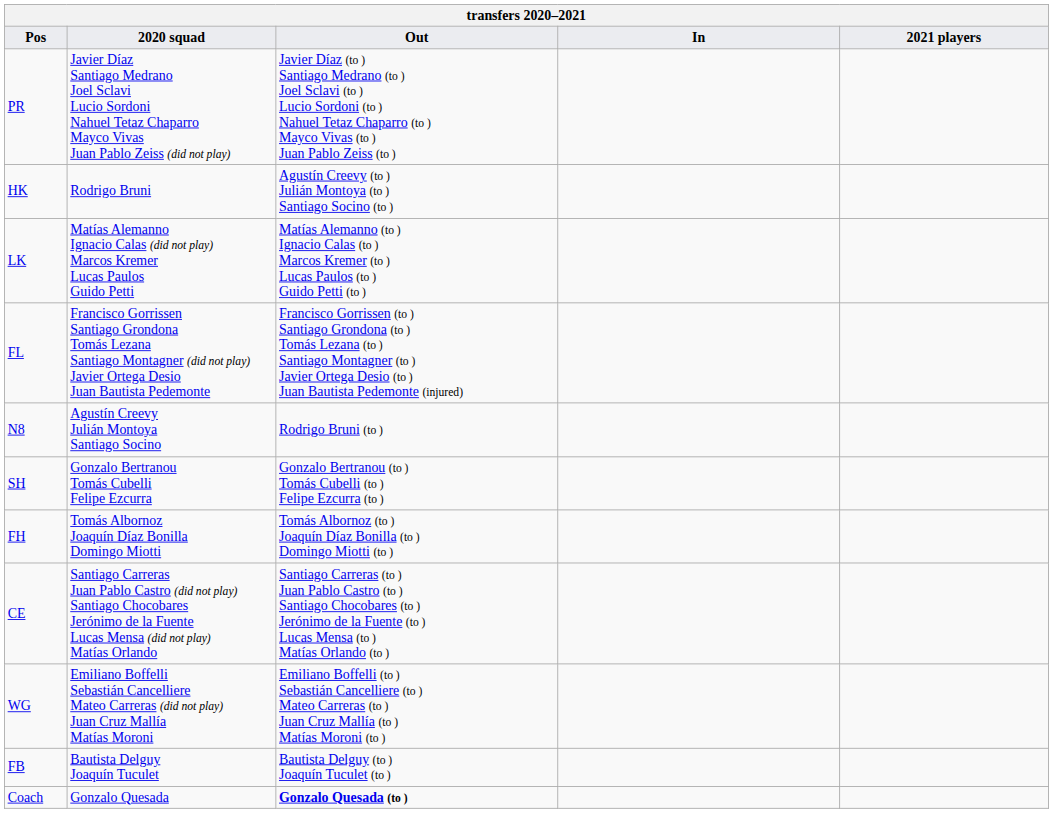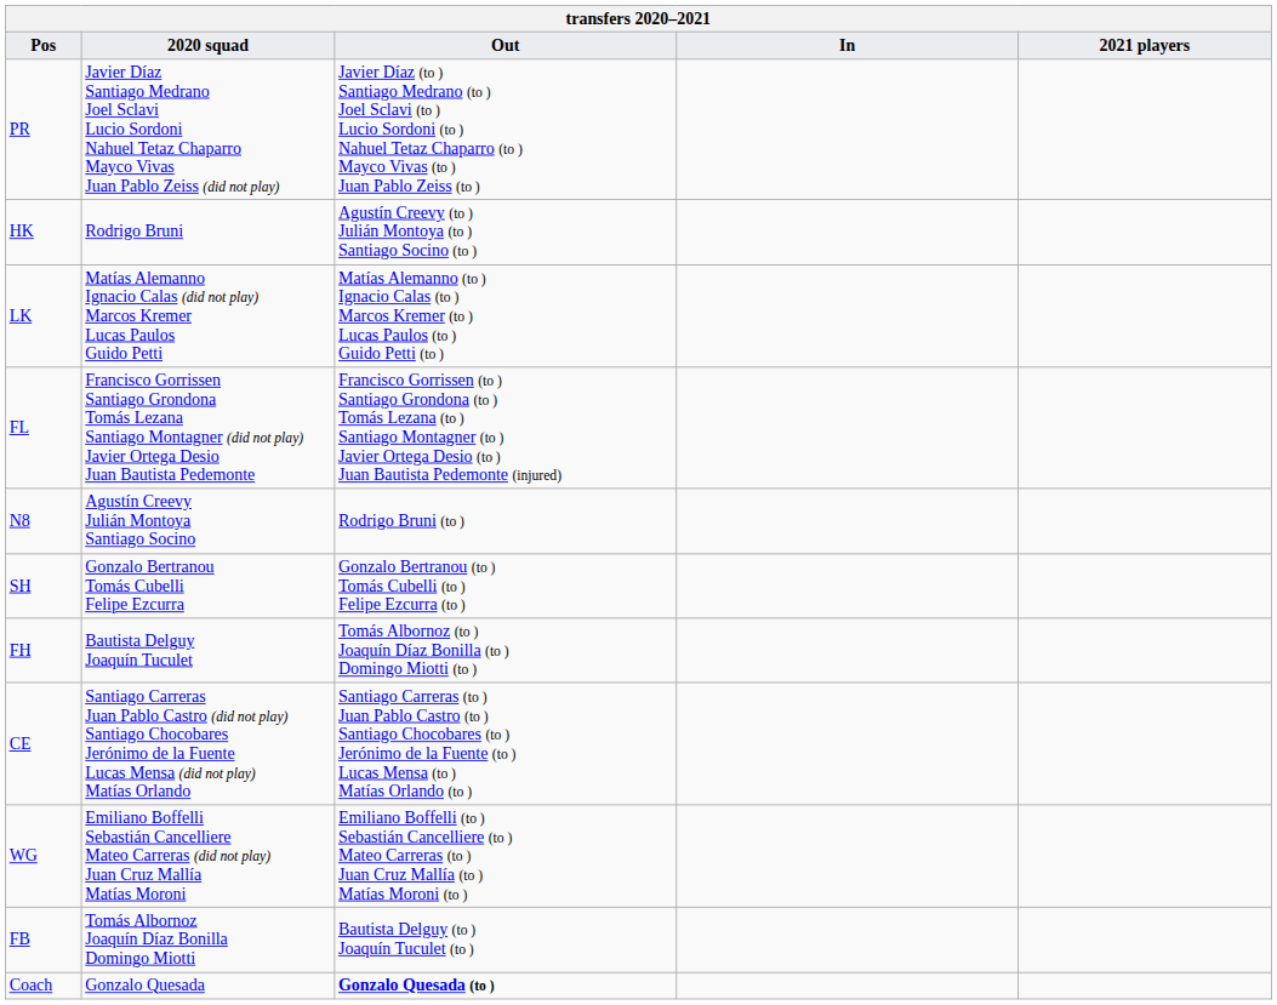FH | 2020 squad: Tomás Albornoz Joaquín Díaz Bonilla Domingo Miotti -> Bautista Delguy Joaquín Tuculet
FB | 2020 squad: Bautista Delguy Joaquín Tuculet -> Tomás Albornoz Joaquín Díaz Bonilla Domingo Miotti
